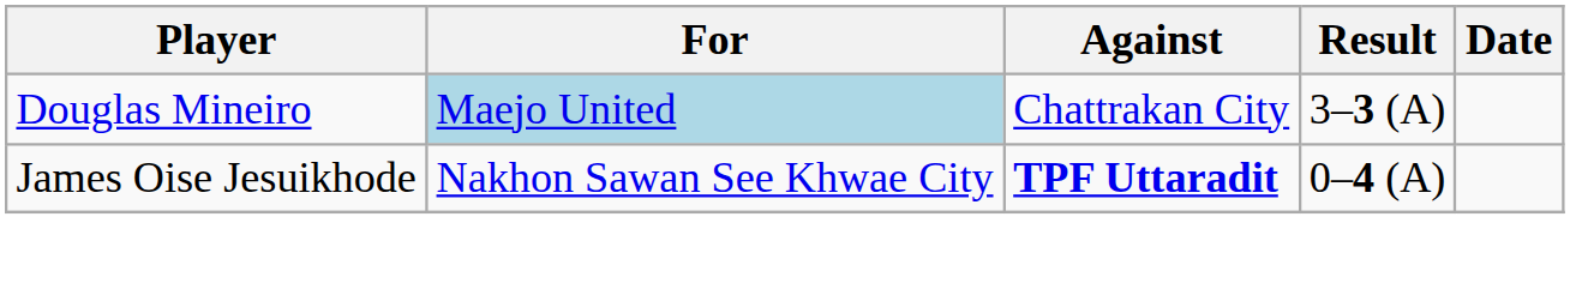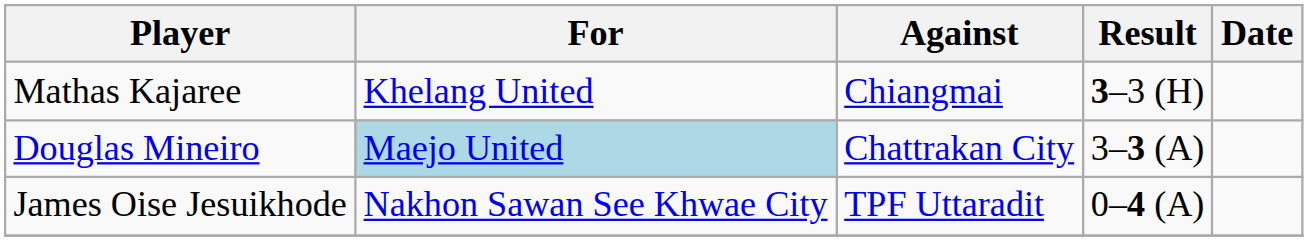+ row: Mathas Kajaree | Khelang United | Chiangmai | 3–3 (H)
James Oise Jesuikhode | Against: bold -> normal
